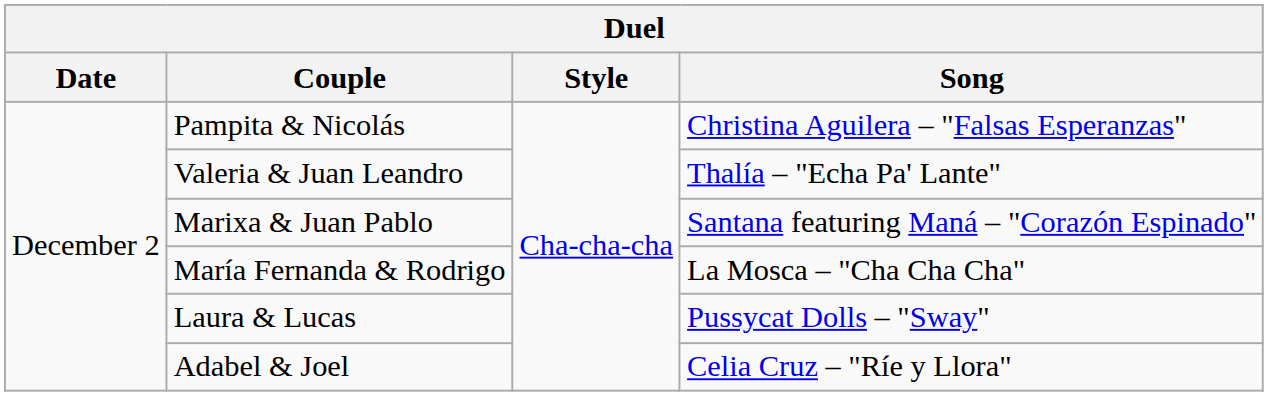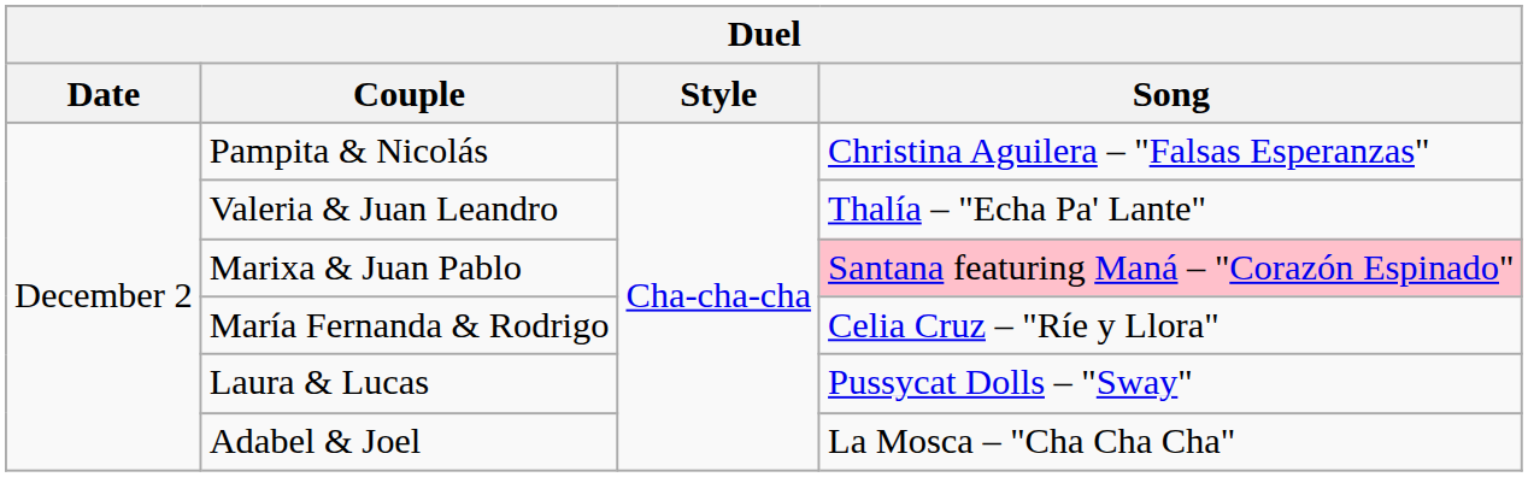Marixa & Juan Pablo | Song: no background -> pink background
María Fernanda & Rodrigo | Song: La Mosca – "Cha Cha Cha" -> Celia Cruz – "Ríe y Llora"
Adabel & Joel | Song: Celia Cruz – "Ríe y Llora" -> La Mosca – "Cha Cha Cha"
